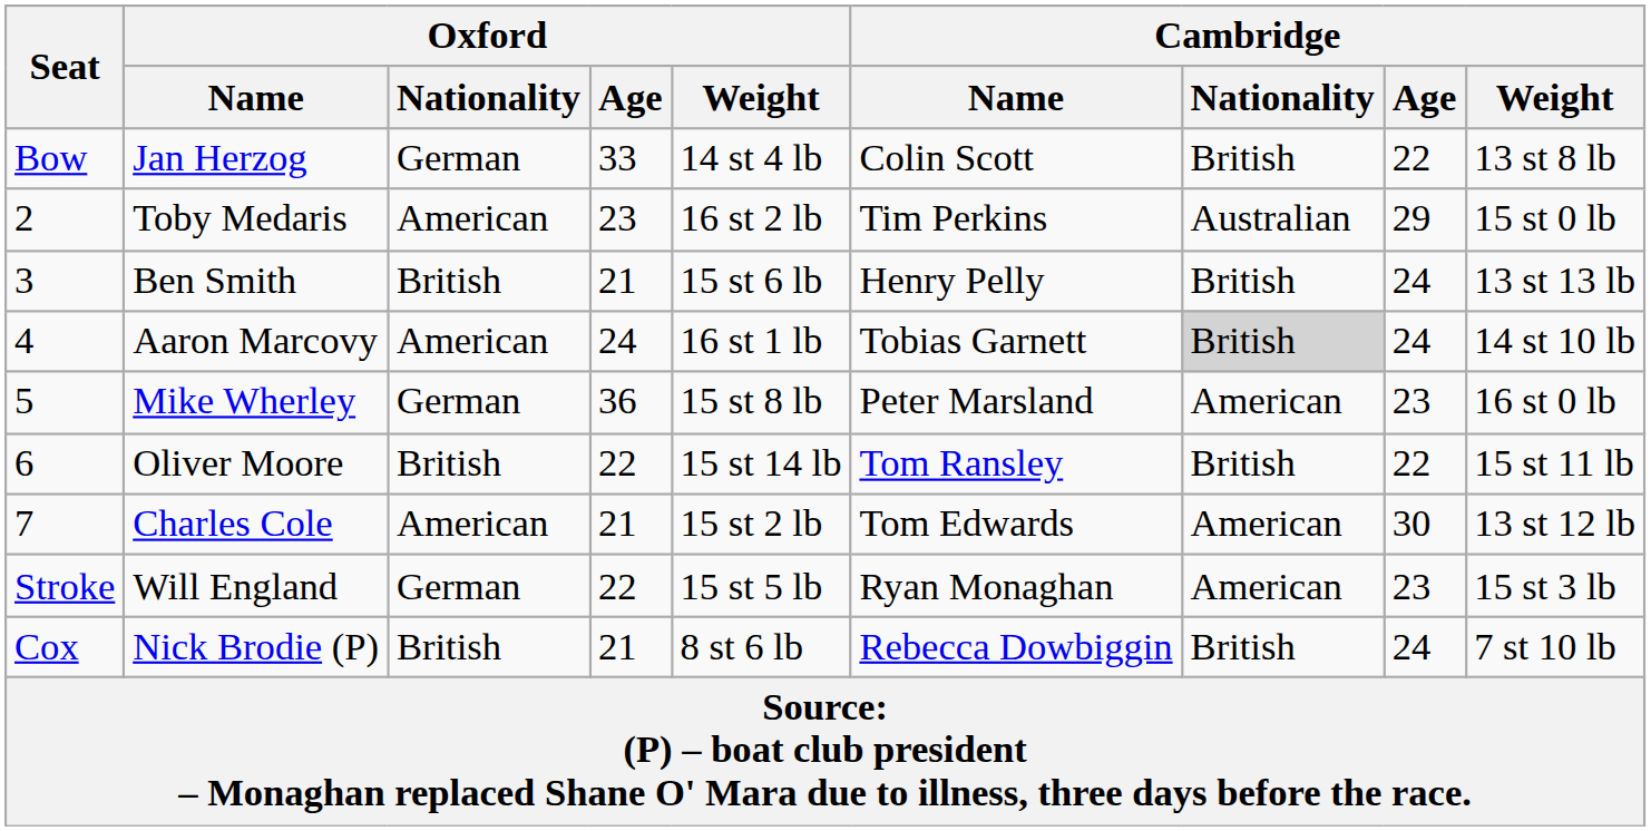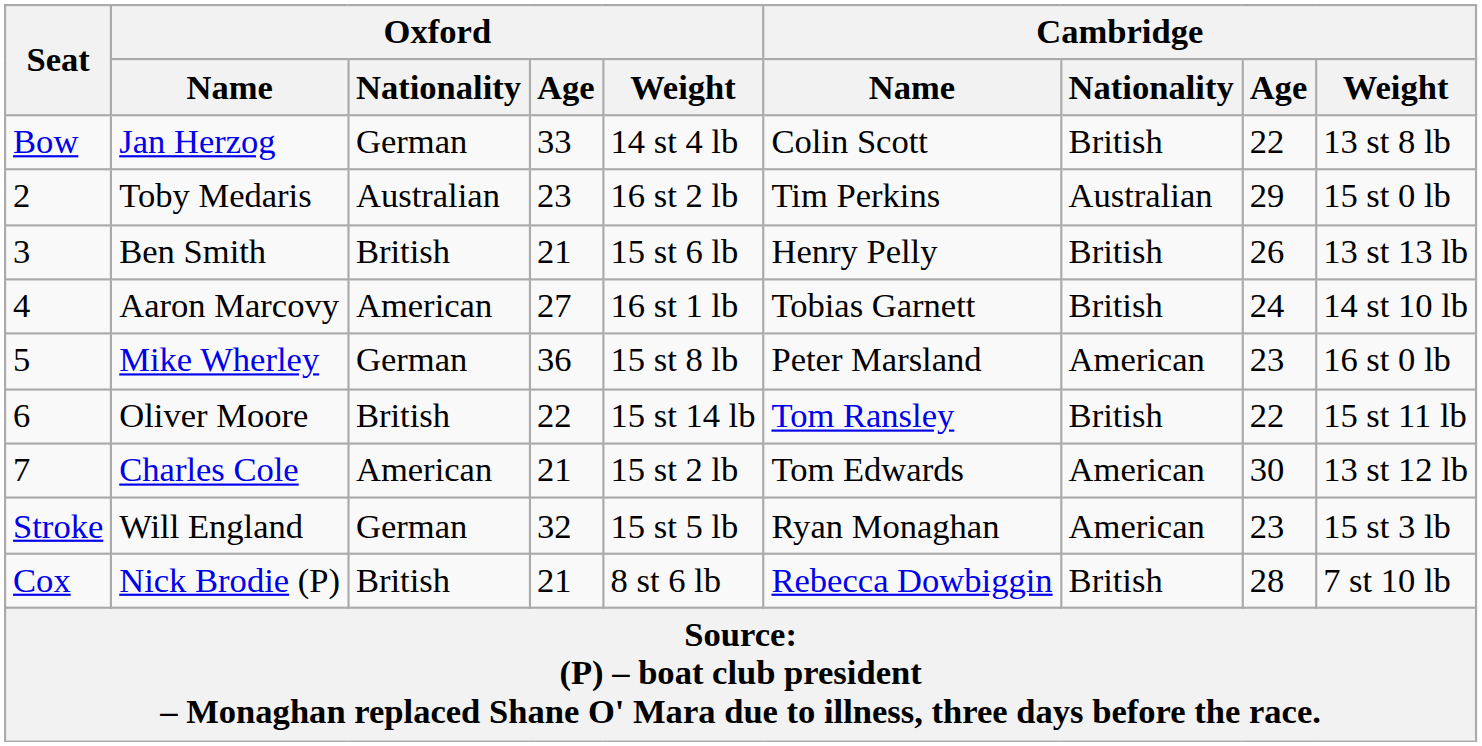Toby Medaris | Oxford / Nationality: American -> Australian
Ben Smith | Cambridge / Age: 24 -> 26
Aaron Marcovy | Oxford / Age: 24 -> 27
Aaron Marcovy | Cambridge / Nationality: lightgrey background -> no background
Will England | Oxford / Age: 22 -> 32
Nick Brodie (P) | Cambridge / Age: 24 -> 28
